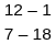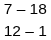rows swapped: 7 – 18 <-> 12 – 1
